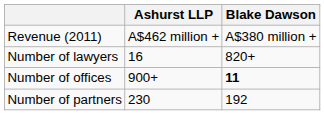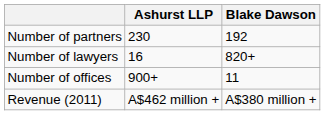rows swapped: Number of partners <-> Revenue (2011)
Number of offices | Blake Dawson: bold -> normal
